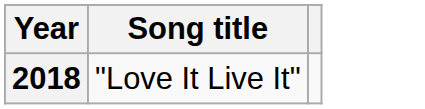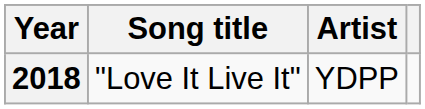+ column: Artist | YDPP
